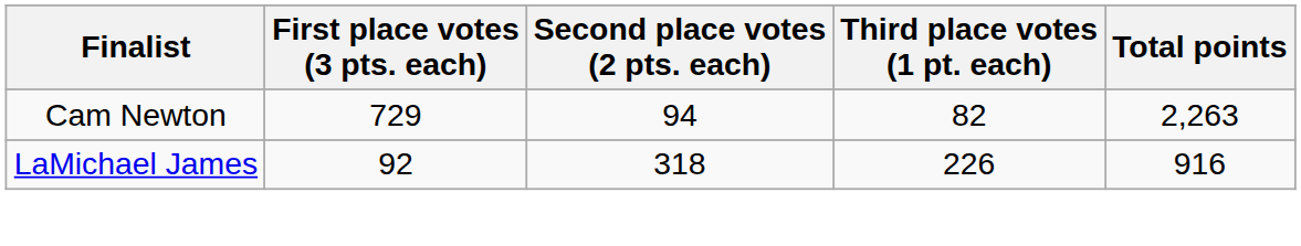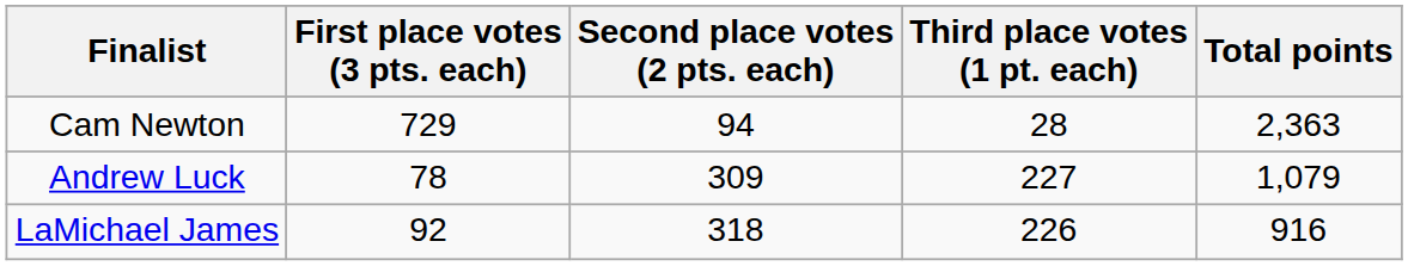Cam Newton | Third place votes (1 pt. each): 82 -> 28
Cam Newton | Total points: 2,263 -> 2,363
+ row: Andrew Luck | 78 | 309 | 227 | 1,079
